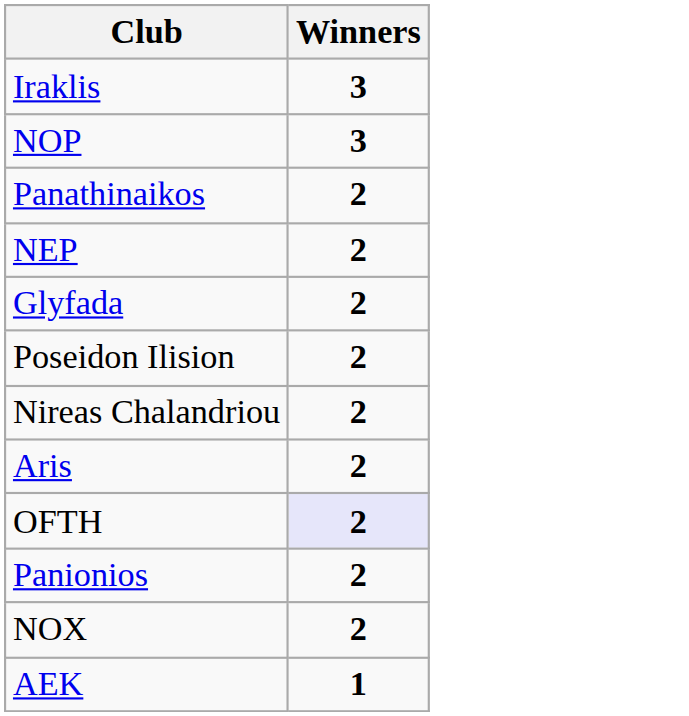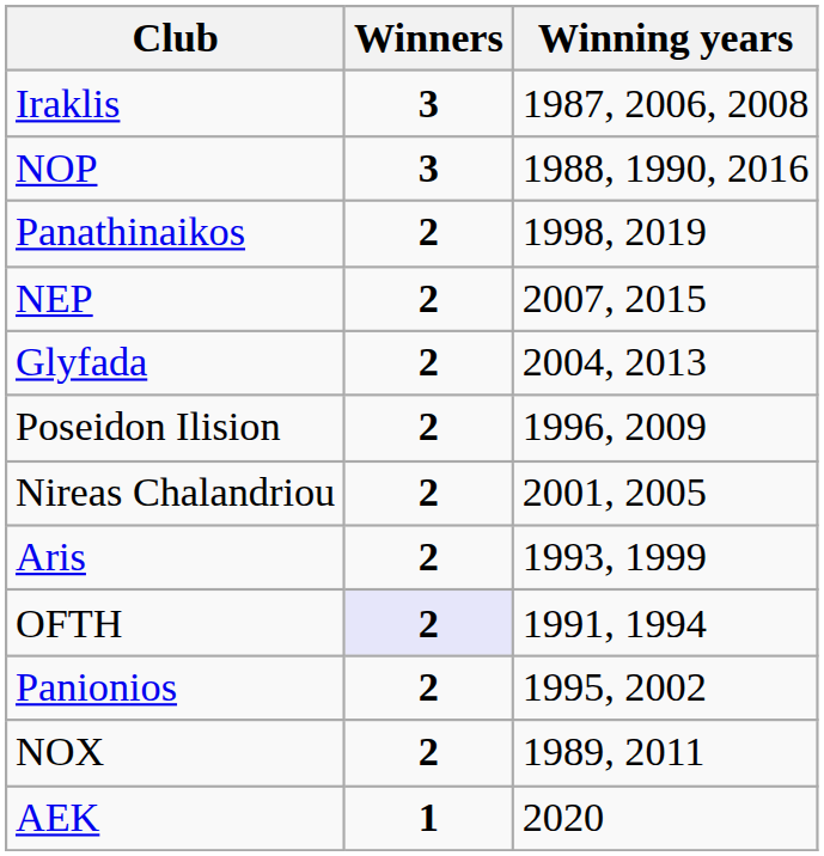+ column: Winning years | 1987, 2006, 2008 | 1988, 1990, 2016 | 1998, 2019 | 2007, 2015 | 2004, 2013 | 1996, 2009 | 2001, 2005 | 1993, 1999 | 1991, 1994 | 1995, 2002 | 1989, 2011 | 2020
